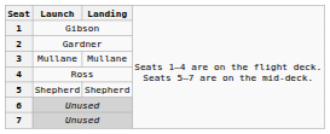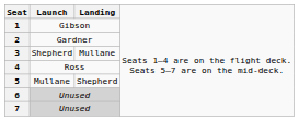3 | column 2: Mullane -> Shepherd
5 | column 2: Shepherd -> Mullane
